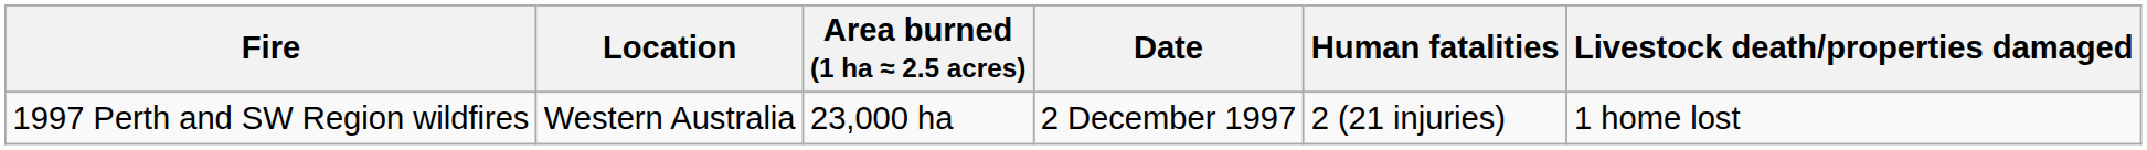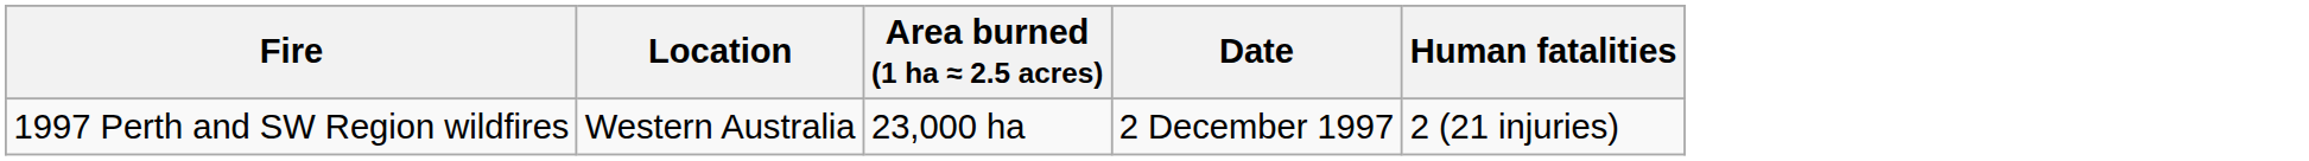- column: Livestock death/properties damaged | 1 home lost
